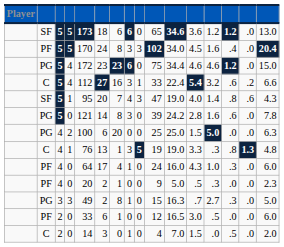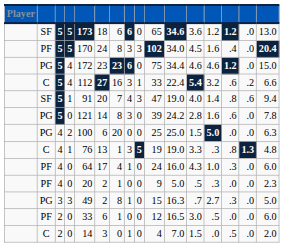SF / 1 | column 5: 95 -> 91
SF / 1 | column 16: 4.3 -> 9.4
